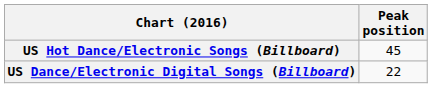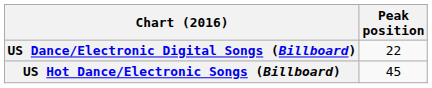rows swapped: US Dance/Electronic Digital Songs (Billboard) <-> US Hot Dance/Electronic Songs (Billboard)
